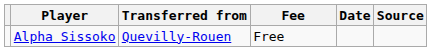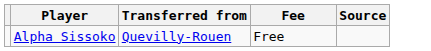- column: Date
